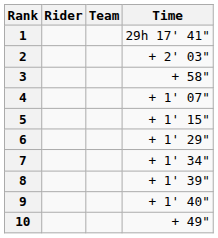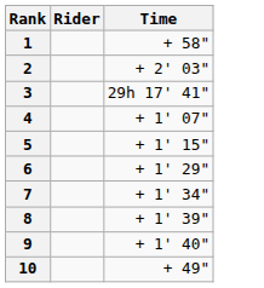- column: Team
1 | Time: 29h 17' 41" -> + 58"
3 | Time: + 58" -> 29h 17' 41"
